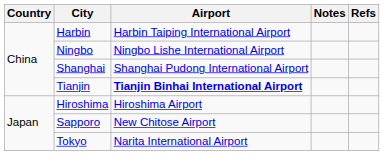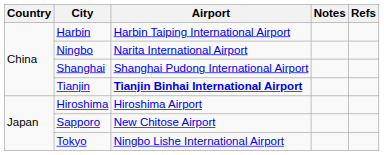Ningbo | Airport: Ningbo Lishe International Airport -> Narita International Airport
Tokyo | Airport: Narita International Airport -> Ningbo Lishe International Airport
